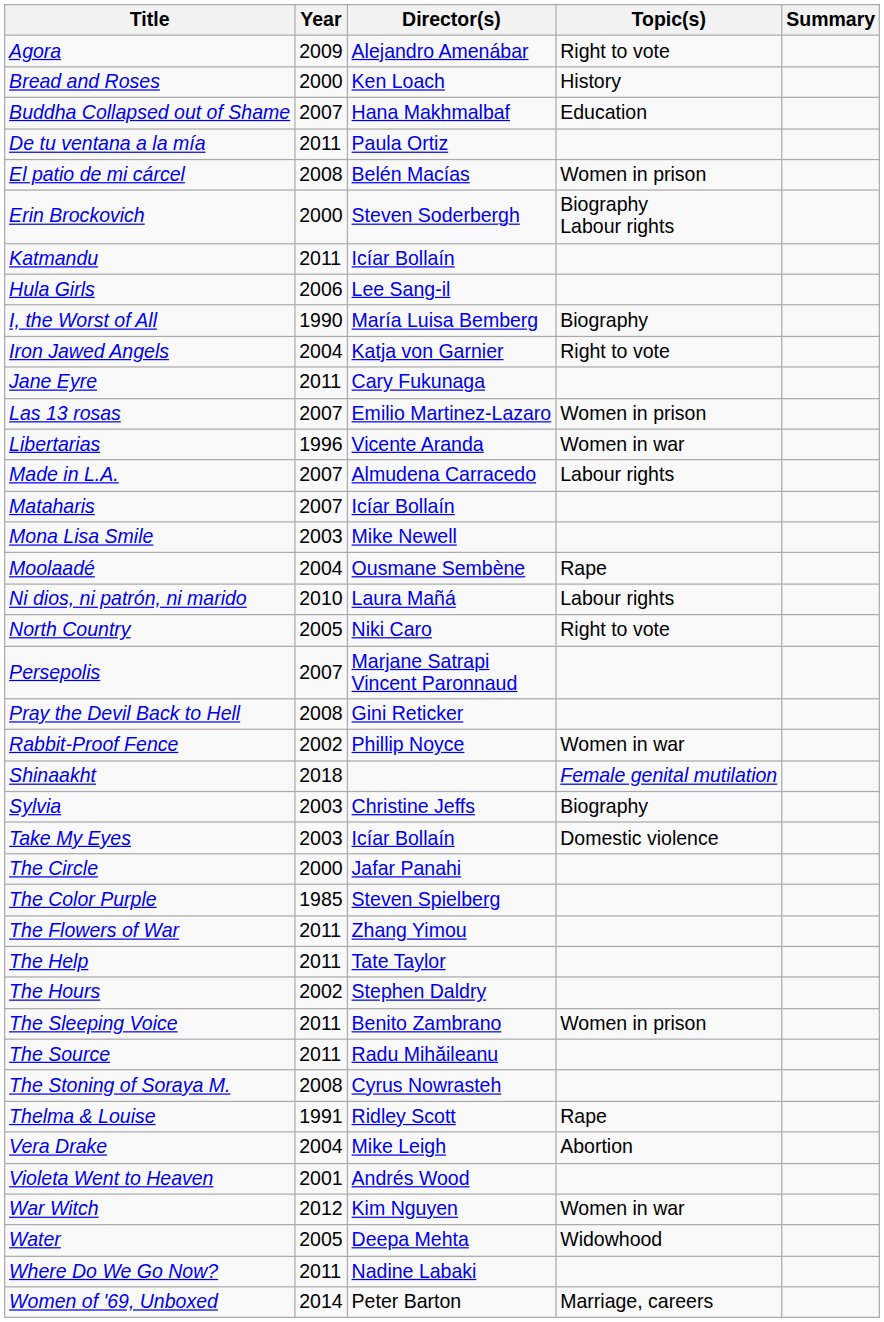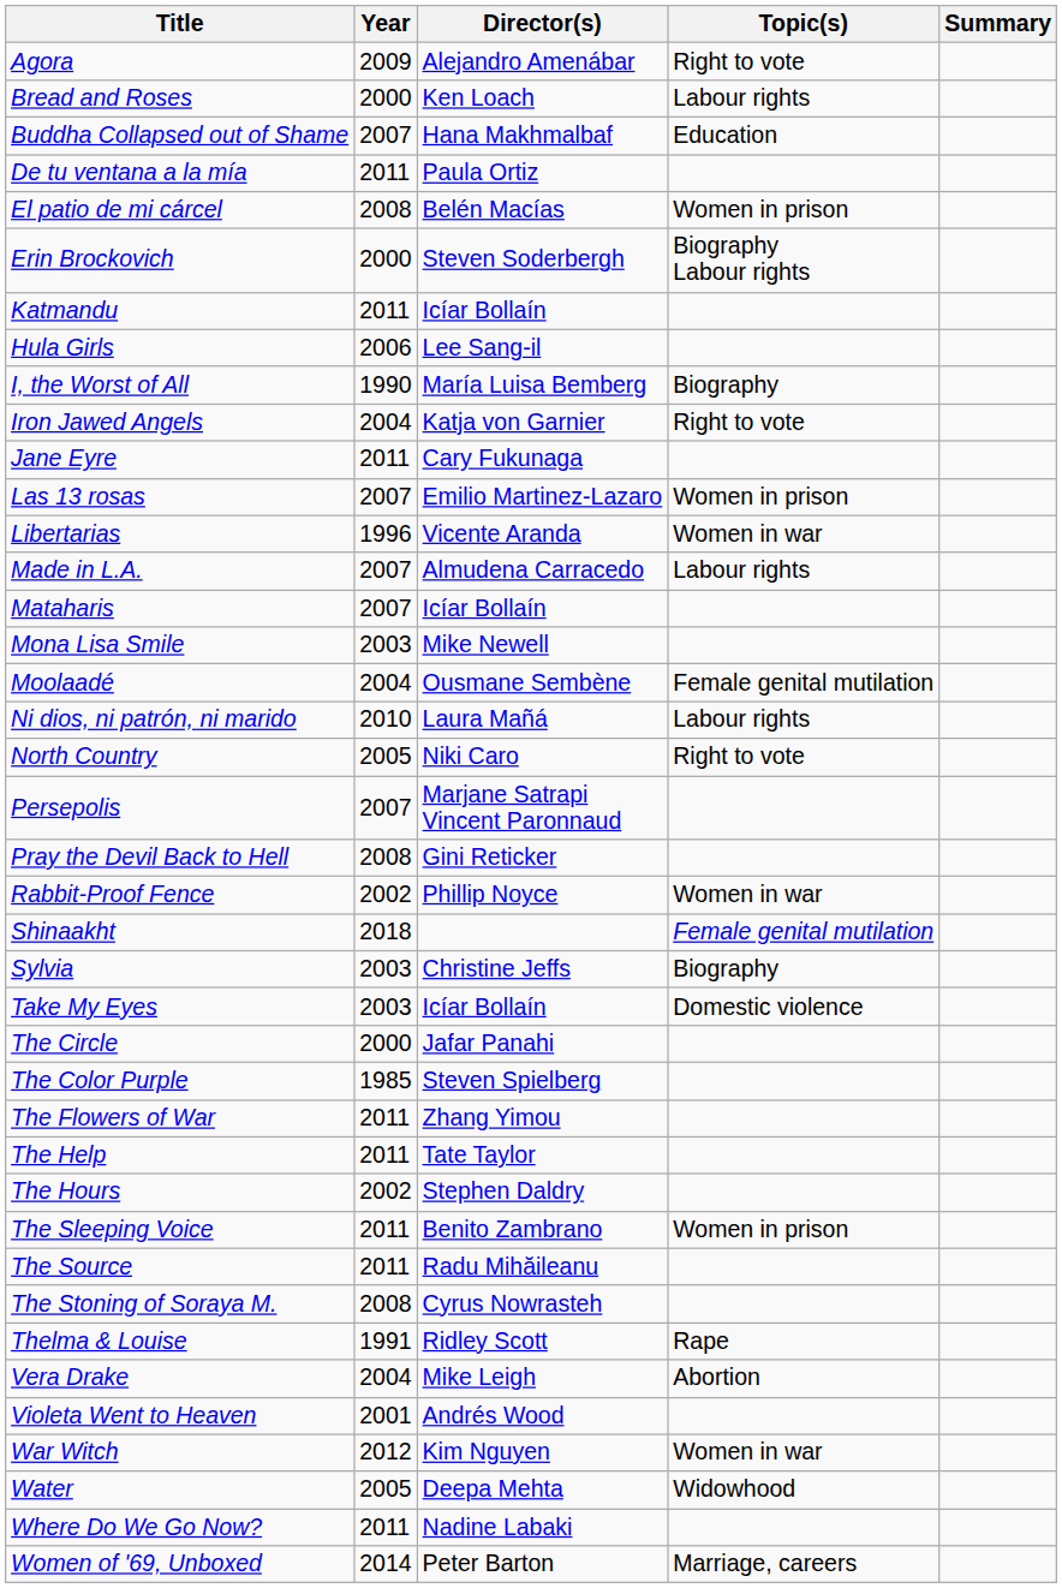Bread and Roses | Topic(s): History -> Labour rights
Moolaadé | Topic(s): Rape -> Female genital mutilation
